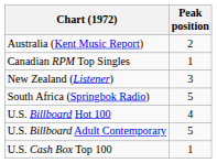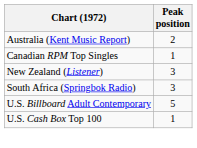South Africa (Springbok Radio) | Peak position: 5 -> 3
- row: U.S. Billboard Hot 100 | 4
